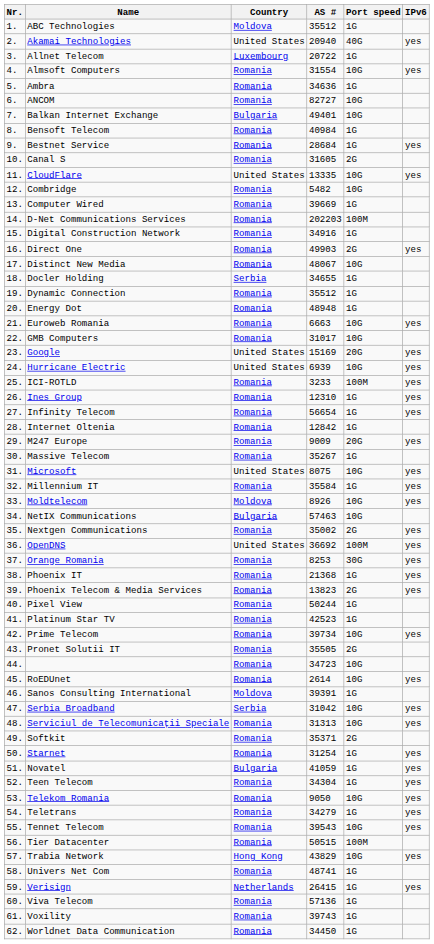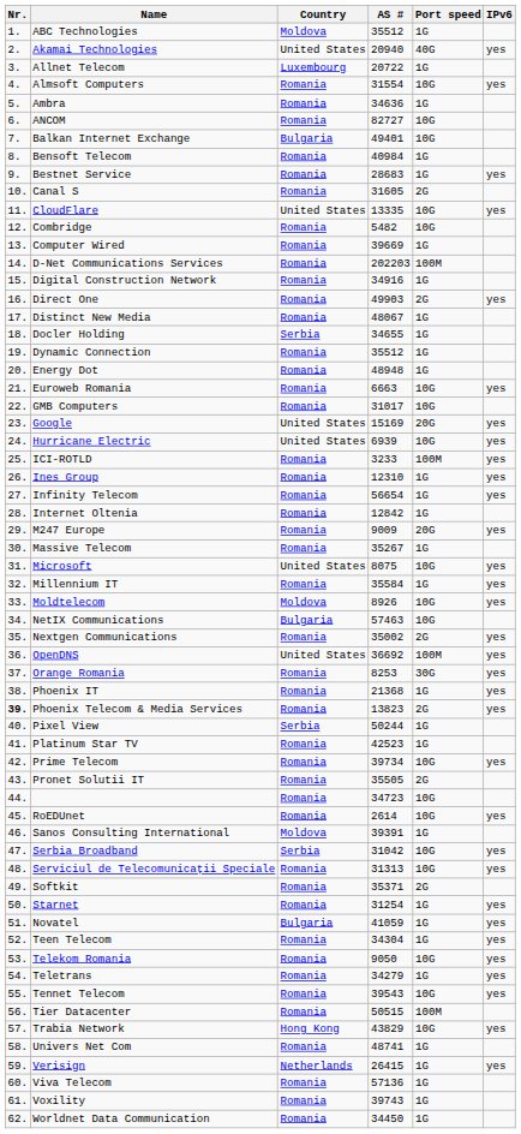Bestnet Service | AS #: 28684 -> 28683
Distinct New Media | Port speed: 10G -> 1G
Phoenix Telecom & Media Services | Nr.: normal -> bold
Pixel View | Country: Romania -> Serbia
